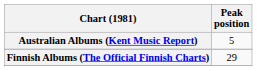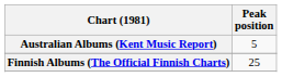Finnish Albums (The Official Finnish Charts) | Peak position: 29 -> 25
